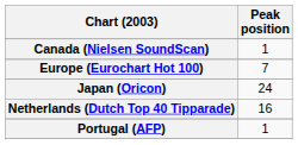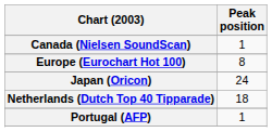Europe (Eurochart Hot 100) | Peak position: 7 -> 8
Netherlands (Dutch Top 40 Tipparade) | Peak position: 16 -> 18
